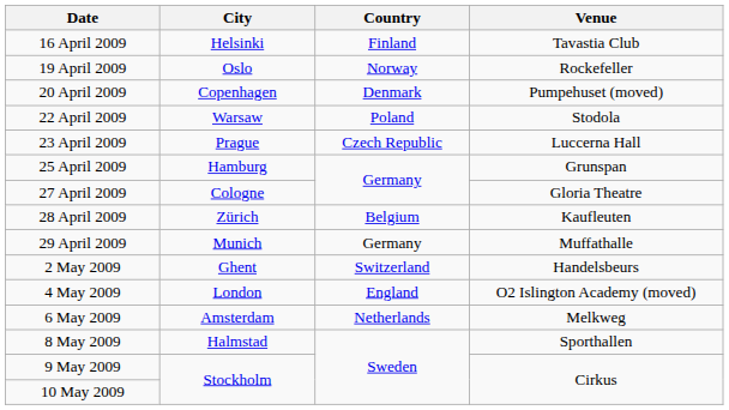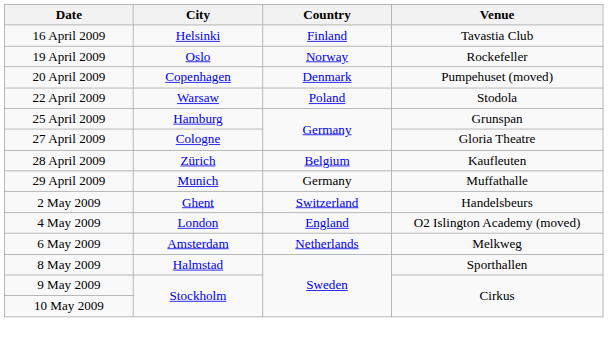- row: 23 April 2009 | Prague | Czech Republic | Luccerna Hall
